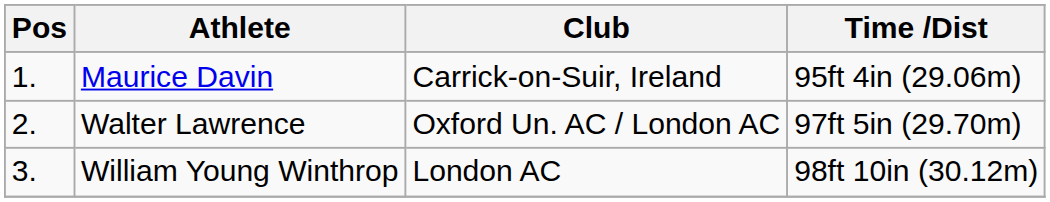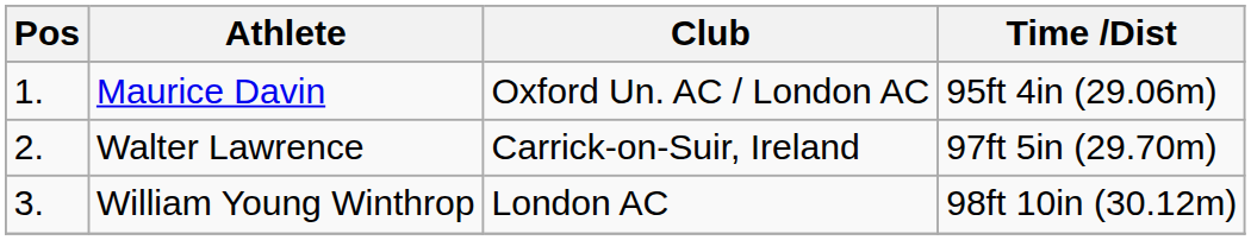Maurice Davin | Club: Carrick-on-Suir, Ireland -> Oxford Un. AC / London AC
Walter Lawrence | Club: Oxford Un. AC / London AC -> Carrick-on-Suir, Ireland
